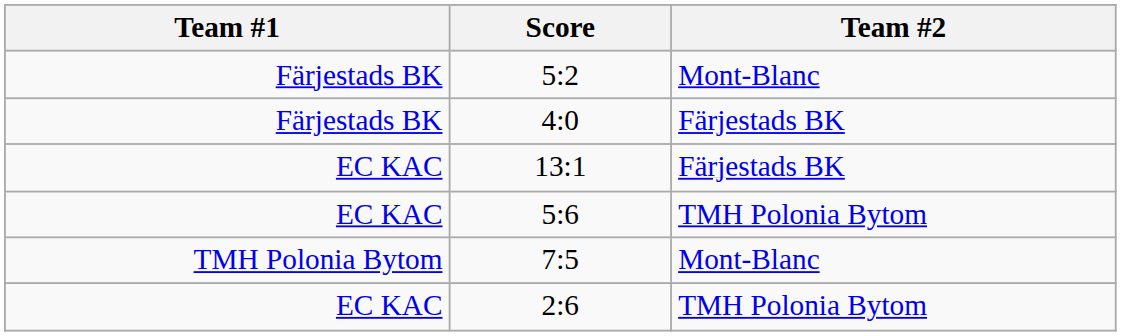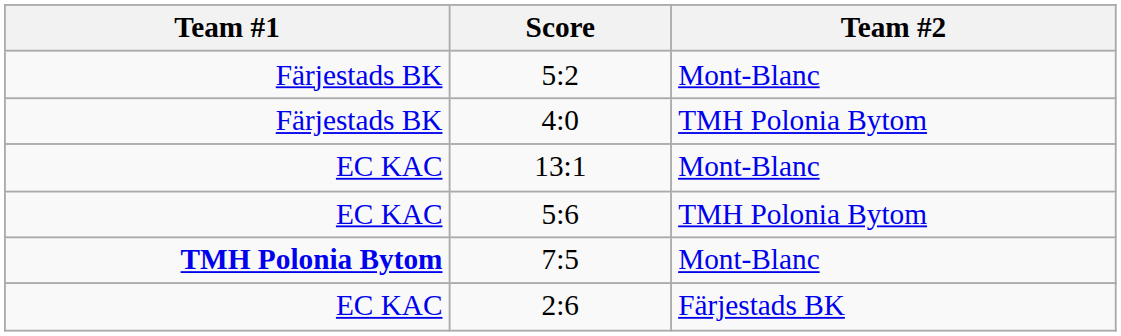4:0 | Team #2: Färjestads BK -> TMH Polonia Bytom
13:1 | Team #2: Färjestads BK -> Mont-Blanc
7:5 | Team #1: normal -> bold
2:6 | Team #2: TMH Polonia Bytom -> Färjestads BK
